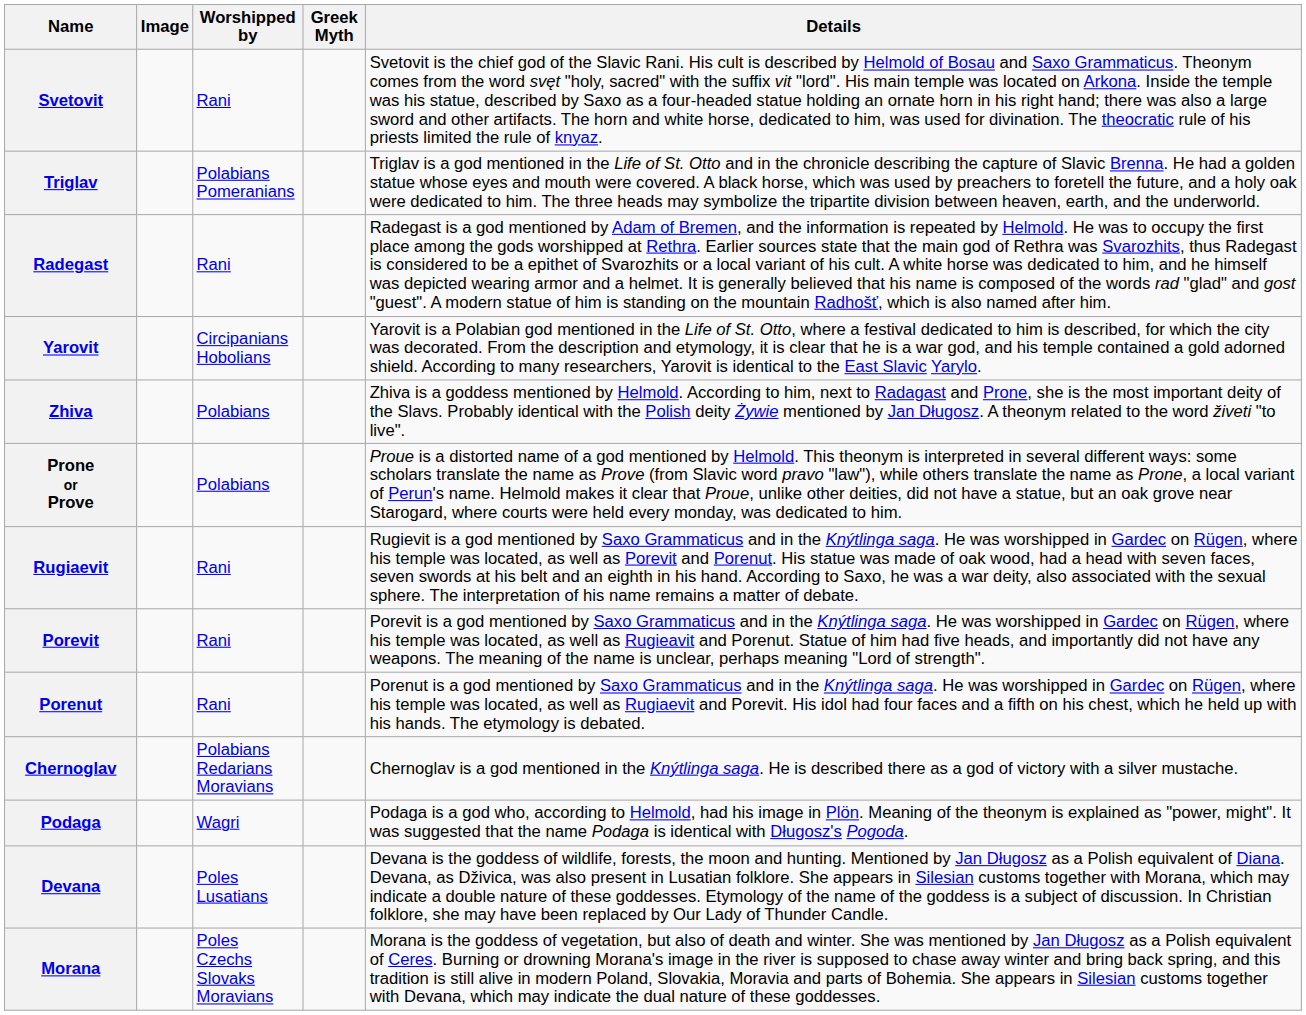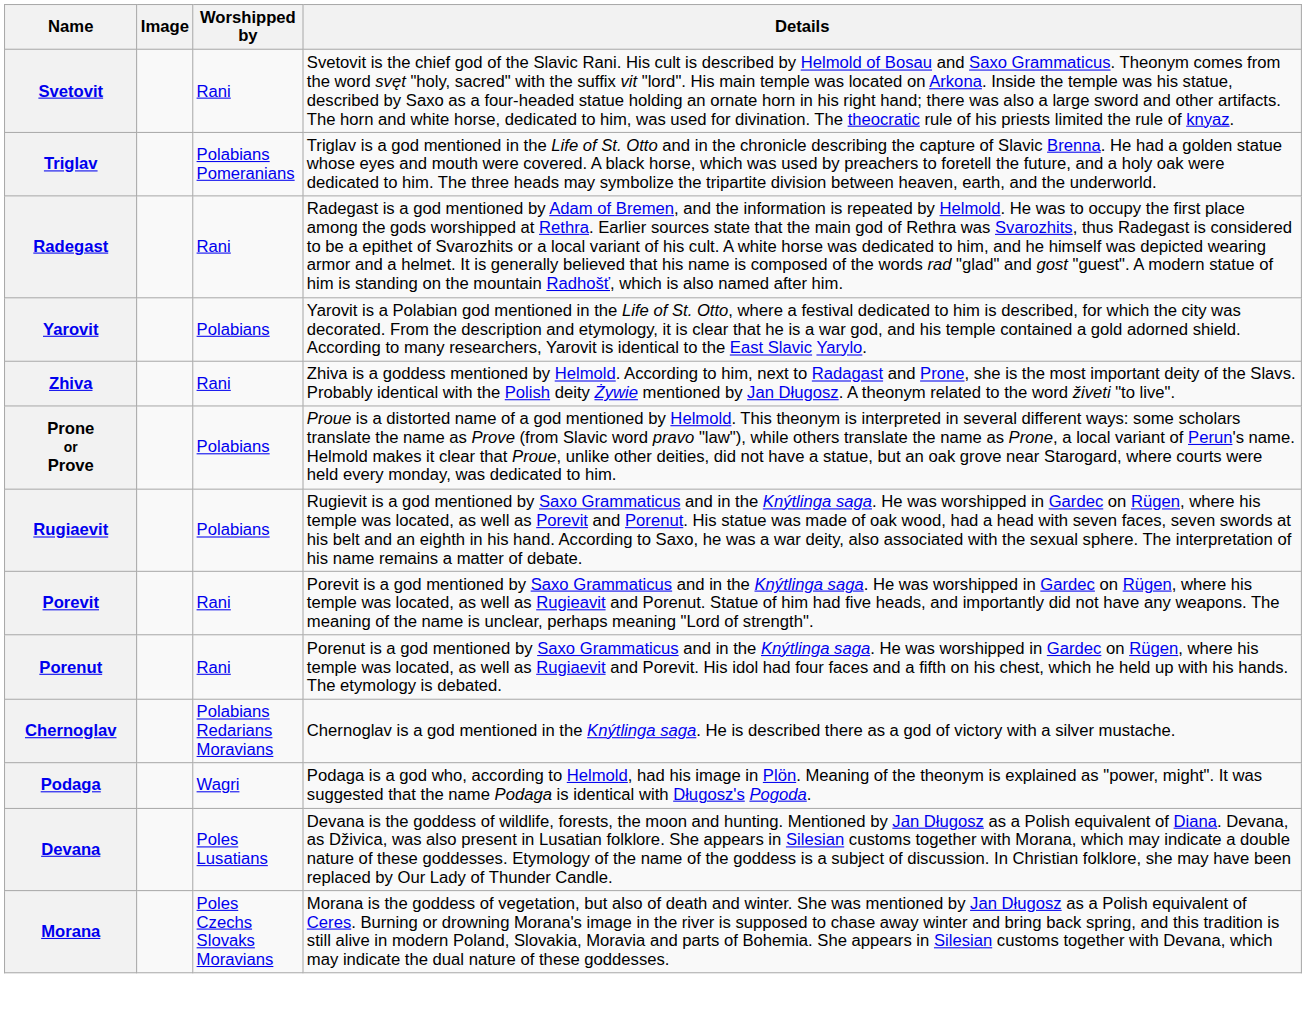- column: Greek Myth
Yarovit | Worshipped by: Circipanians Hobolians -> Polabians
Zhiva | Worshipped by: Polabians -> Rani
Rugiaevit | Worshipped by: Rani -> Polabians
